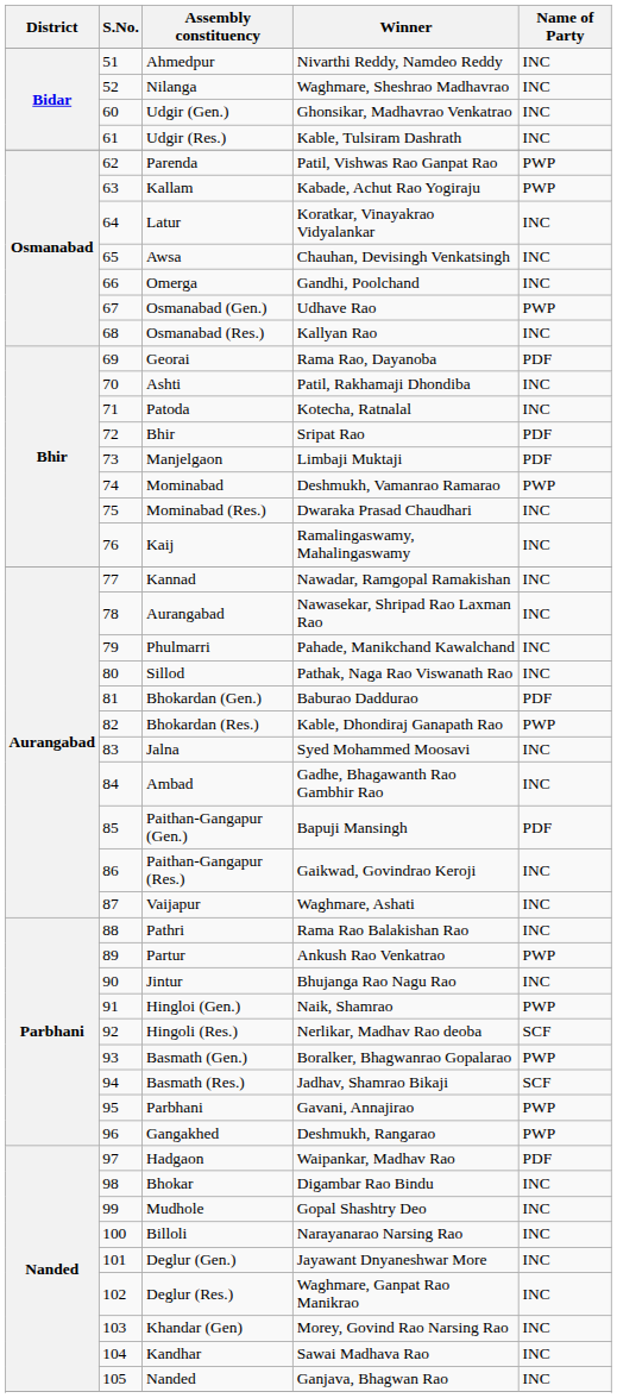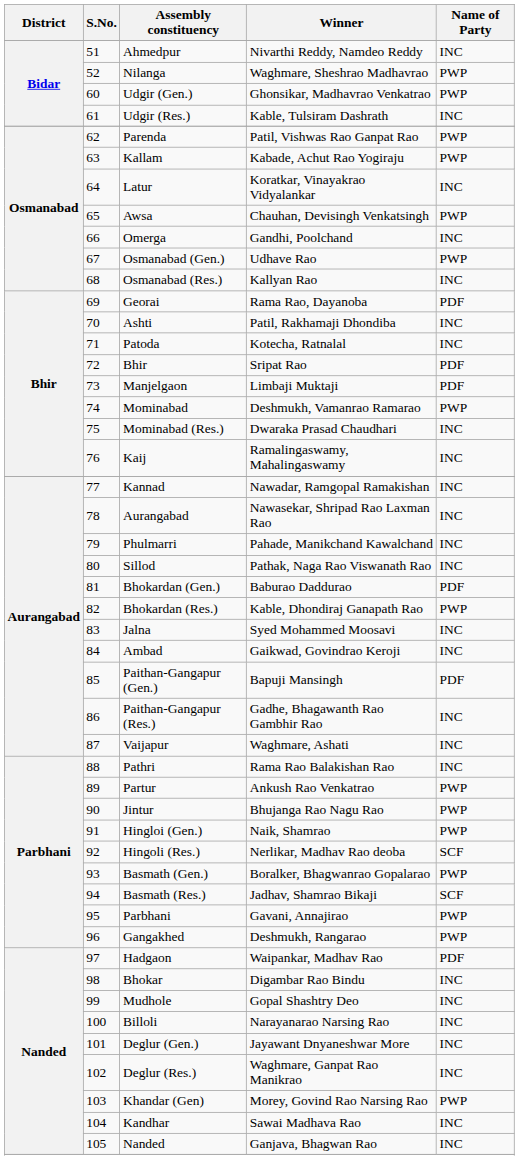Nilanga | Name of Party: INC -> PWP
Udgir (Gen.) | Name of Party: INC -> PWP
Awsa | Name of Party: INC -> PWP
Ambad | Winner: Gadhe, Bhagawanth Rao Gambhir Rao -> Gaikwad, Govindrao Keroji
Paithan-Gangapur (Res.) | Winner: Gaikwad, Govindrao Keroji -> Gadhe, Bhagawanth Rao Gambhir Rao
Jintur | Name of Party: INC -> PWP
Khandar (Gen) | Name of Party: INC -> PWP
